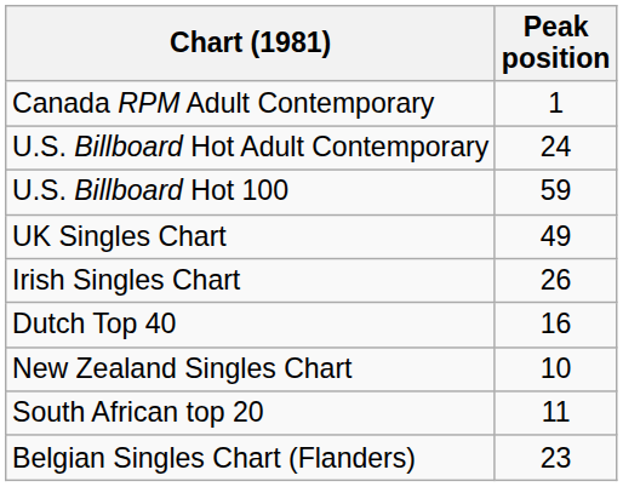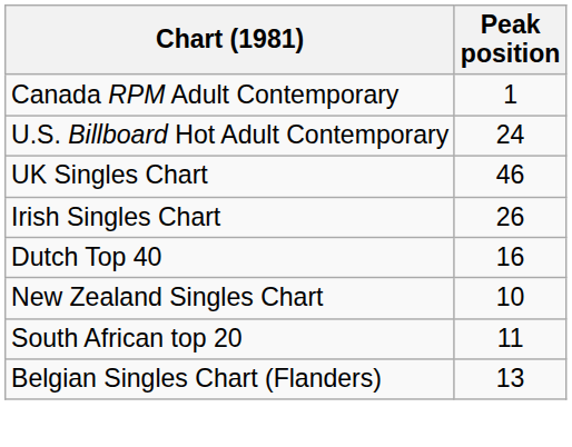- row: U.S. Billboard Hot 100 | 59
UK Singles Chart | Peak position: 49 -> 46
Belgian Singles Chart (Flanders) | Peak position: 23 -> 13
